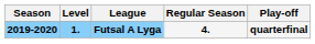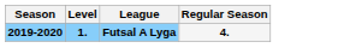- column: Play-off | quarterfinal
